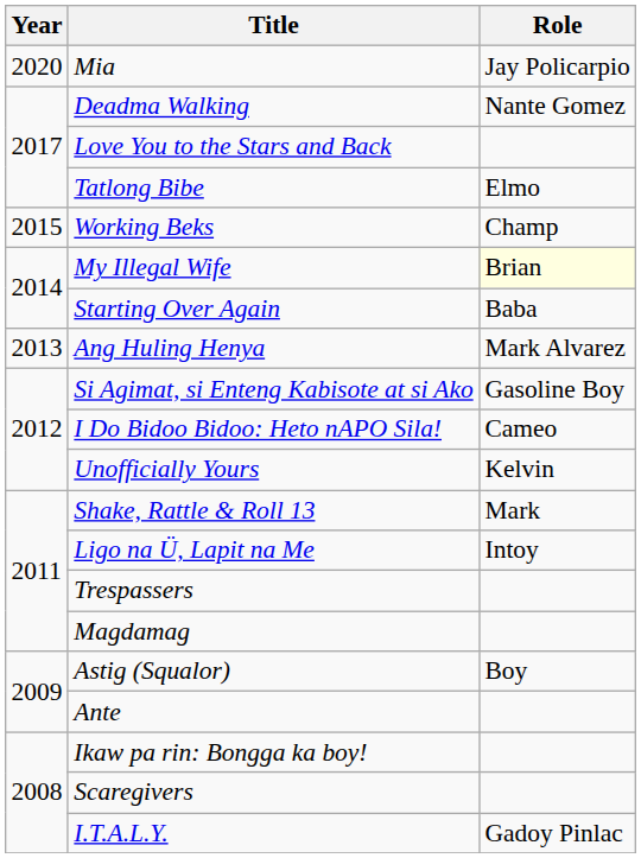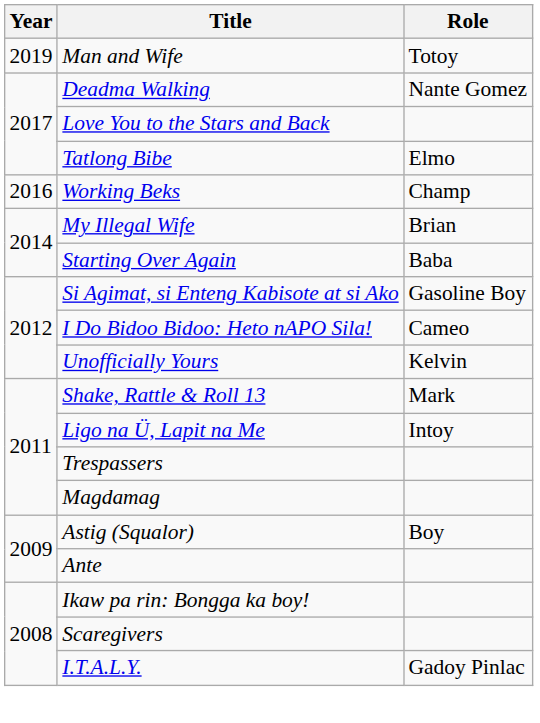- row: 2020 | Mia | Jay Policarpio
+ row: 2019 | Man and Wife | Totoy
Working Beks | Year: 2015 -> 2016
My Illegal Wife | Role: lightyellow background -> no background
- row: 2013 | Ang Huling Henya | Mark Alvarez
